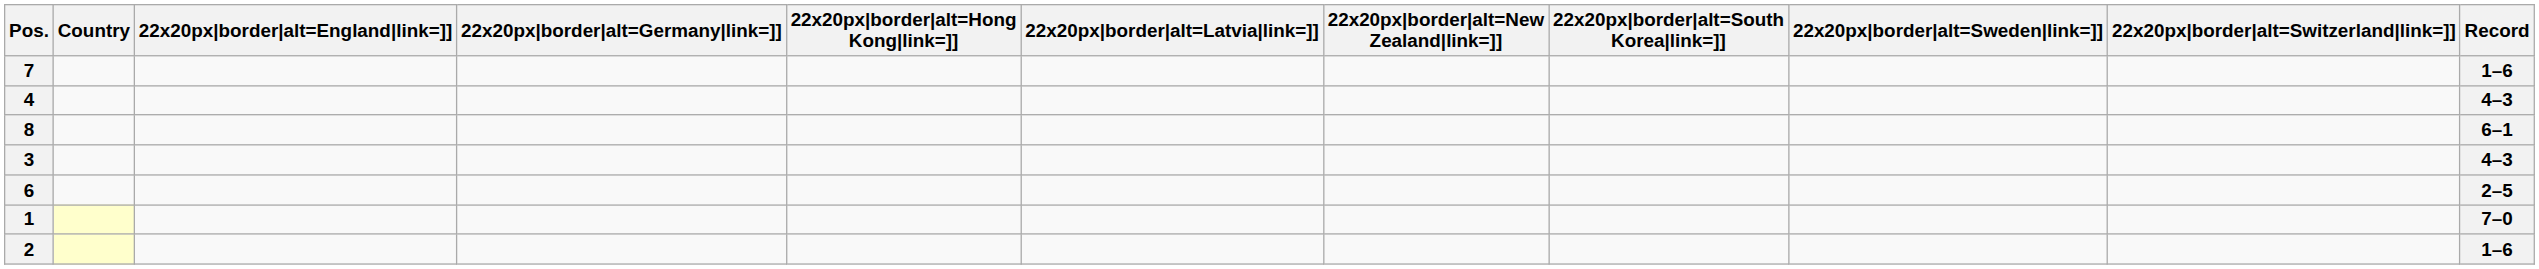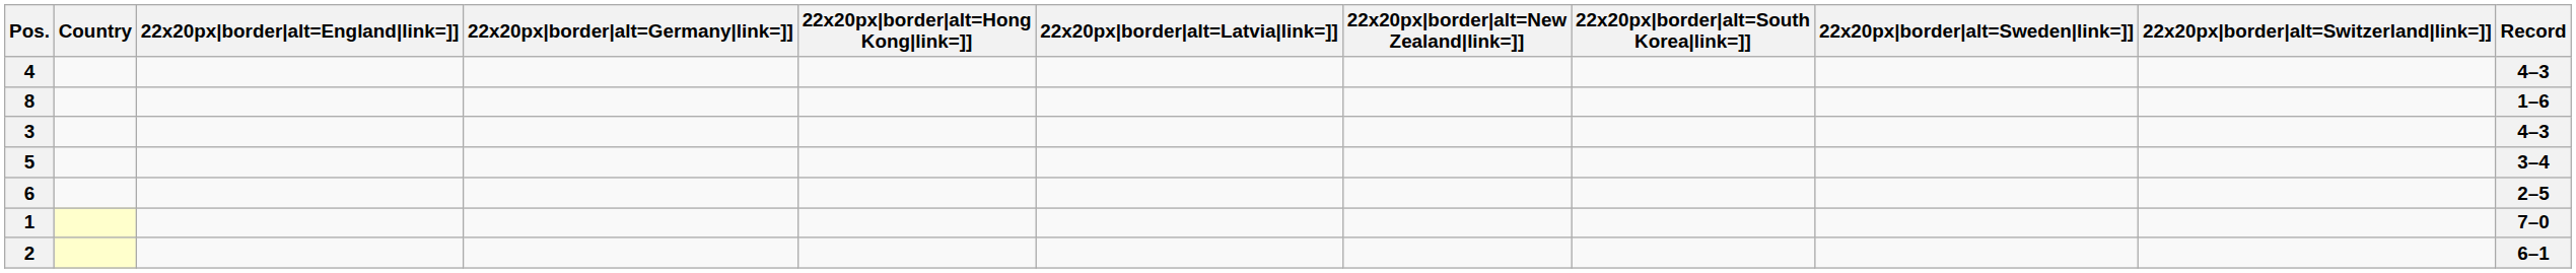- row: 7 | 1–6
8 | Record: 6–1 -> 1–6
+ row: 5 | 3–4
2 | Record: 1–6 -> 6–1
